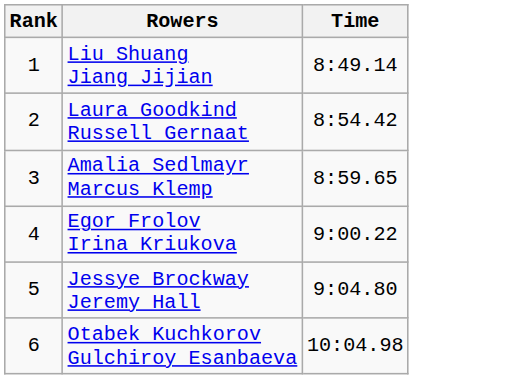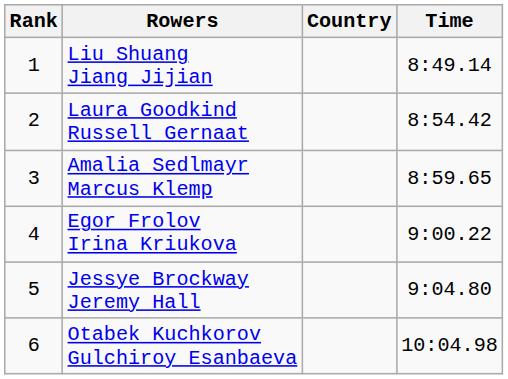+ column: Country
